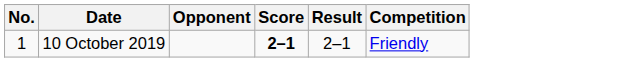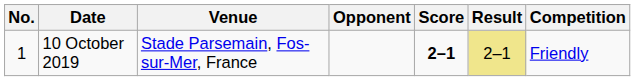+ column: Venue | Stade Parsemain, Fos-sur-Mer, France
10 October 2019 | Result: no background -> khaki background
